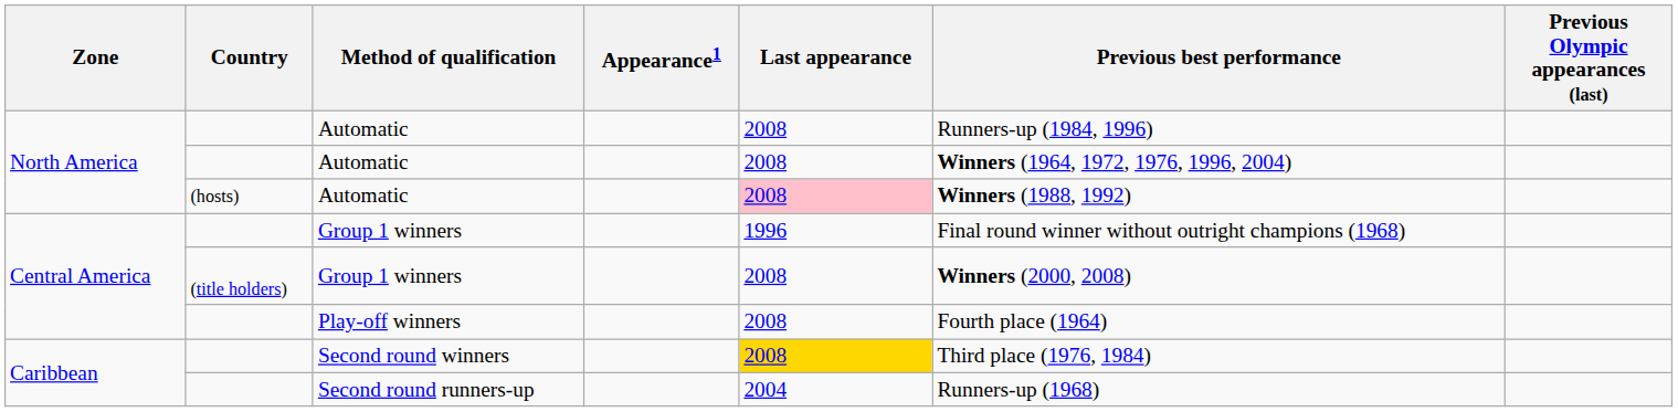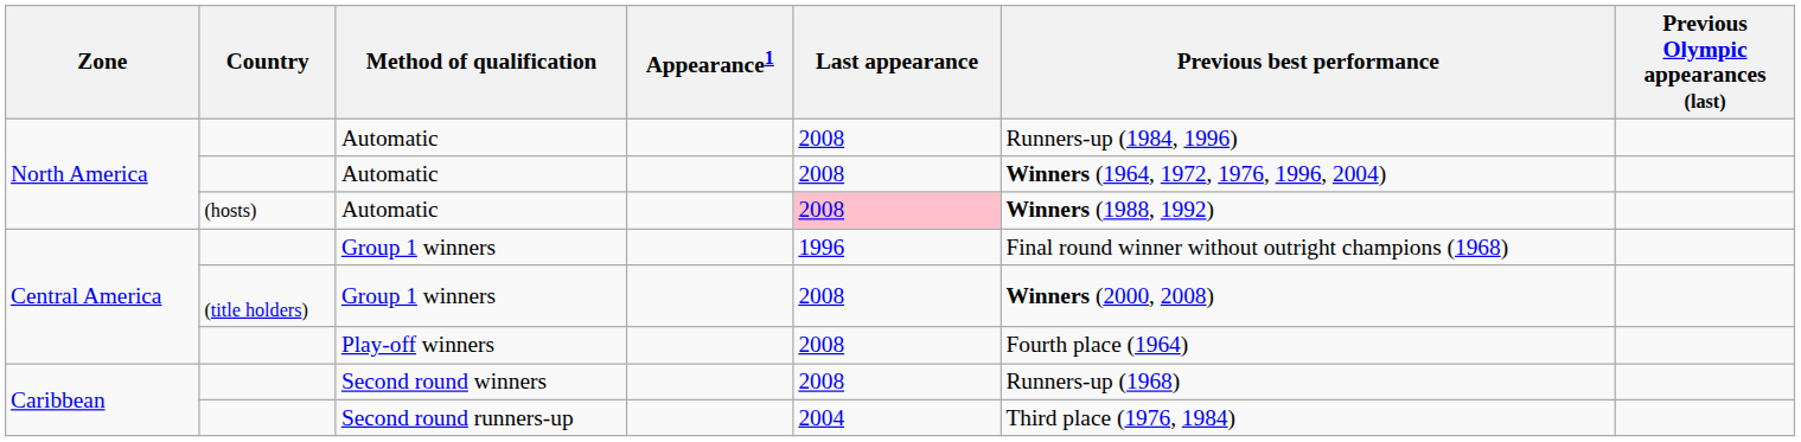Second round winners | Last appearance: gold background -> no background
Second round winners | Previous best performance: Third place (1976, 1984) -> Runners-up (1968)
Second round runners-up | Previous best performance: Runners-up (1968) -> Third place (1976, 1984)
